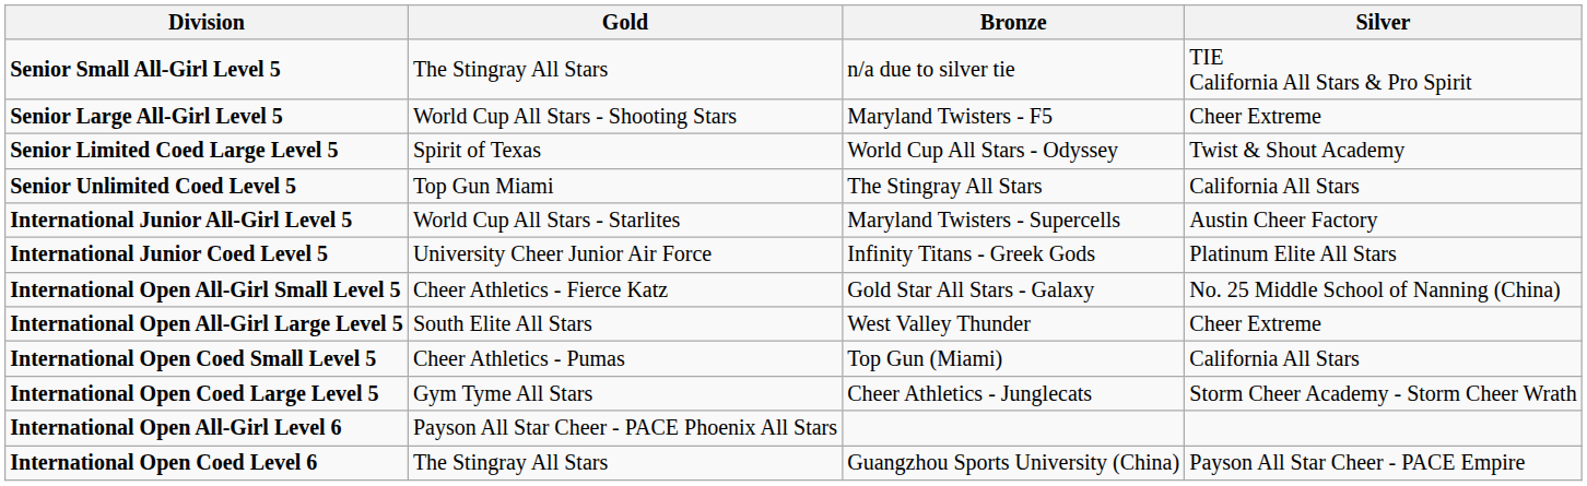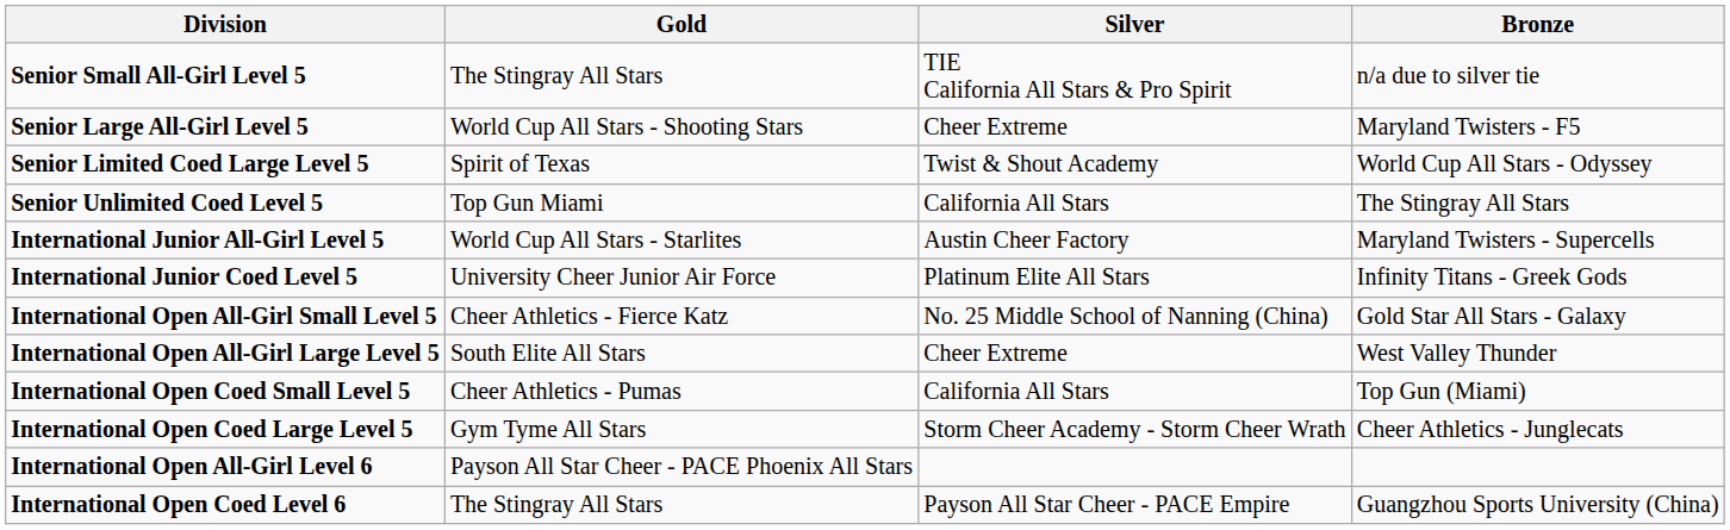columns swapped: Silver <-> Bronze
